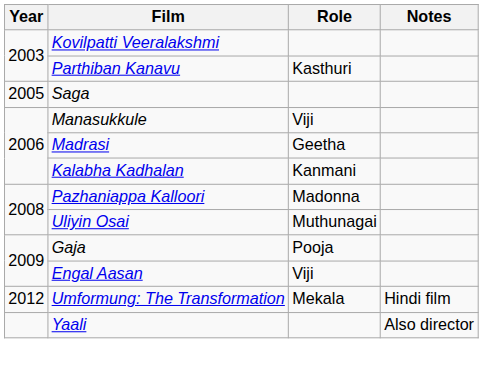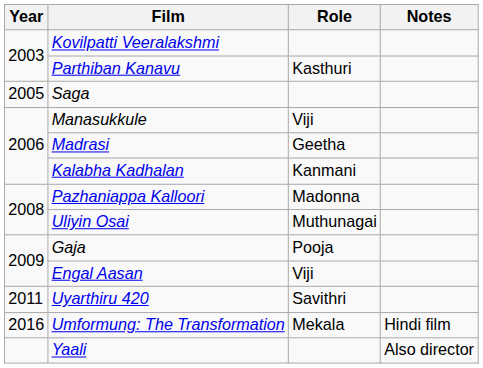+ row: 2011 | Uyarthiru 420 | Savithri
Umformung: The Transformation | Year: 2012 -> 2016
